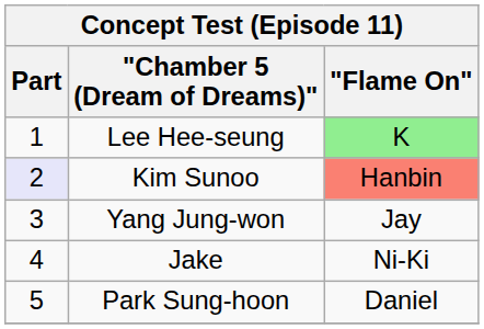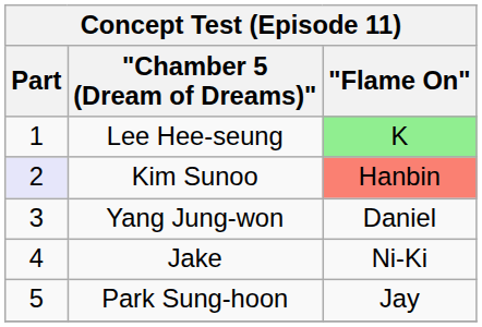Yang Jung-won | "Flame On": Jay -> Daniel
Park Sung-hoon | "Flame On": Daniel -> Jay
